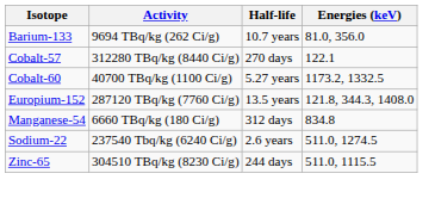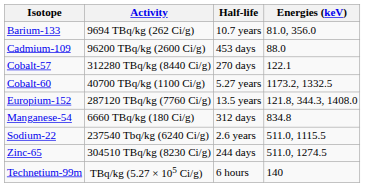+ row: Cadmium-109 | 96200 TBq/kg (2600 Ci/g) | 453 days | 88.0
Sodium-22 | Energies (keV): 511.0, 1274.5 -> 511.0, 1115.5
Zinc-65 | Energies (keV): 511.0, 1115.5 -> 511.0, 1274.5
+ row: Technetium-99m | TBq/kg (5.27 × 105 Ci/g) | 6 hours | 140
